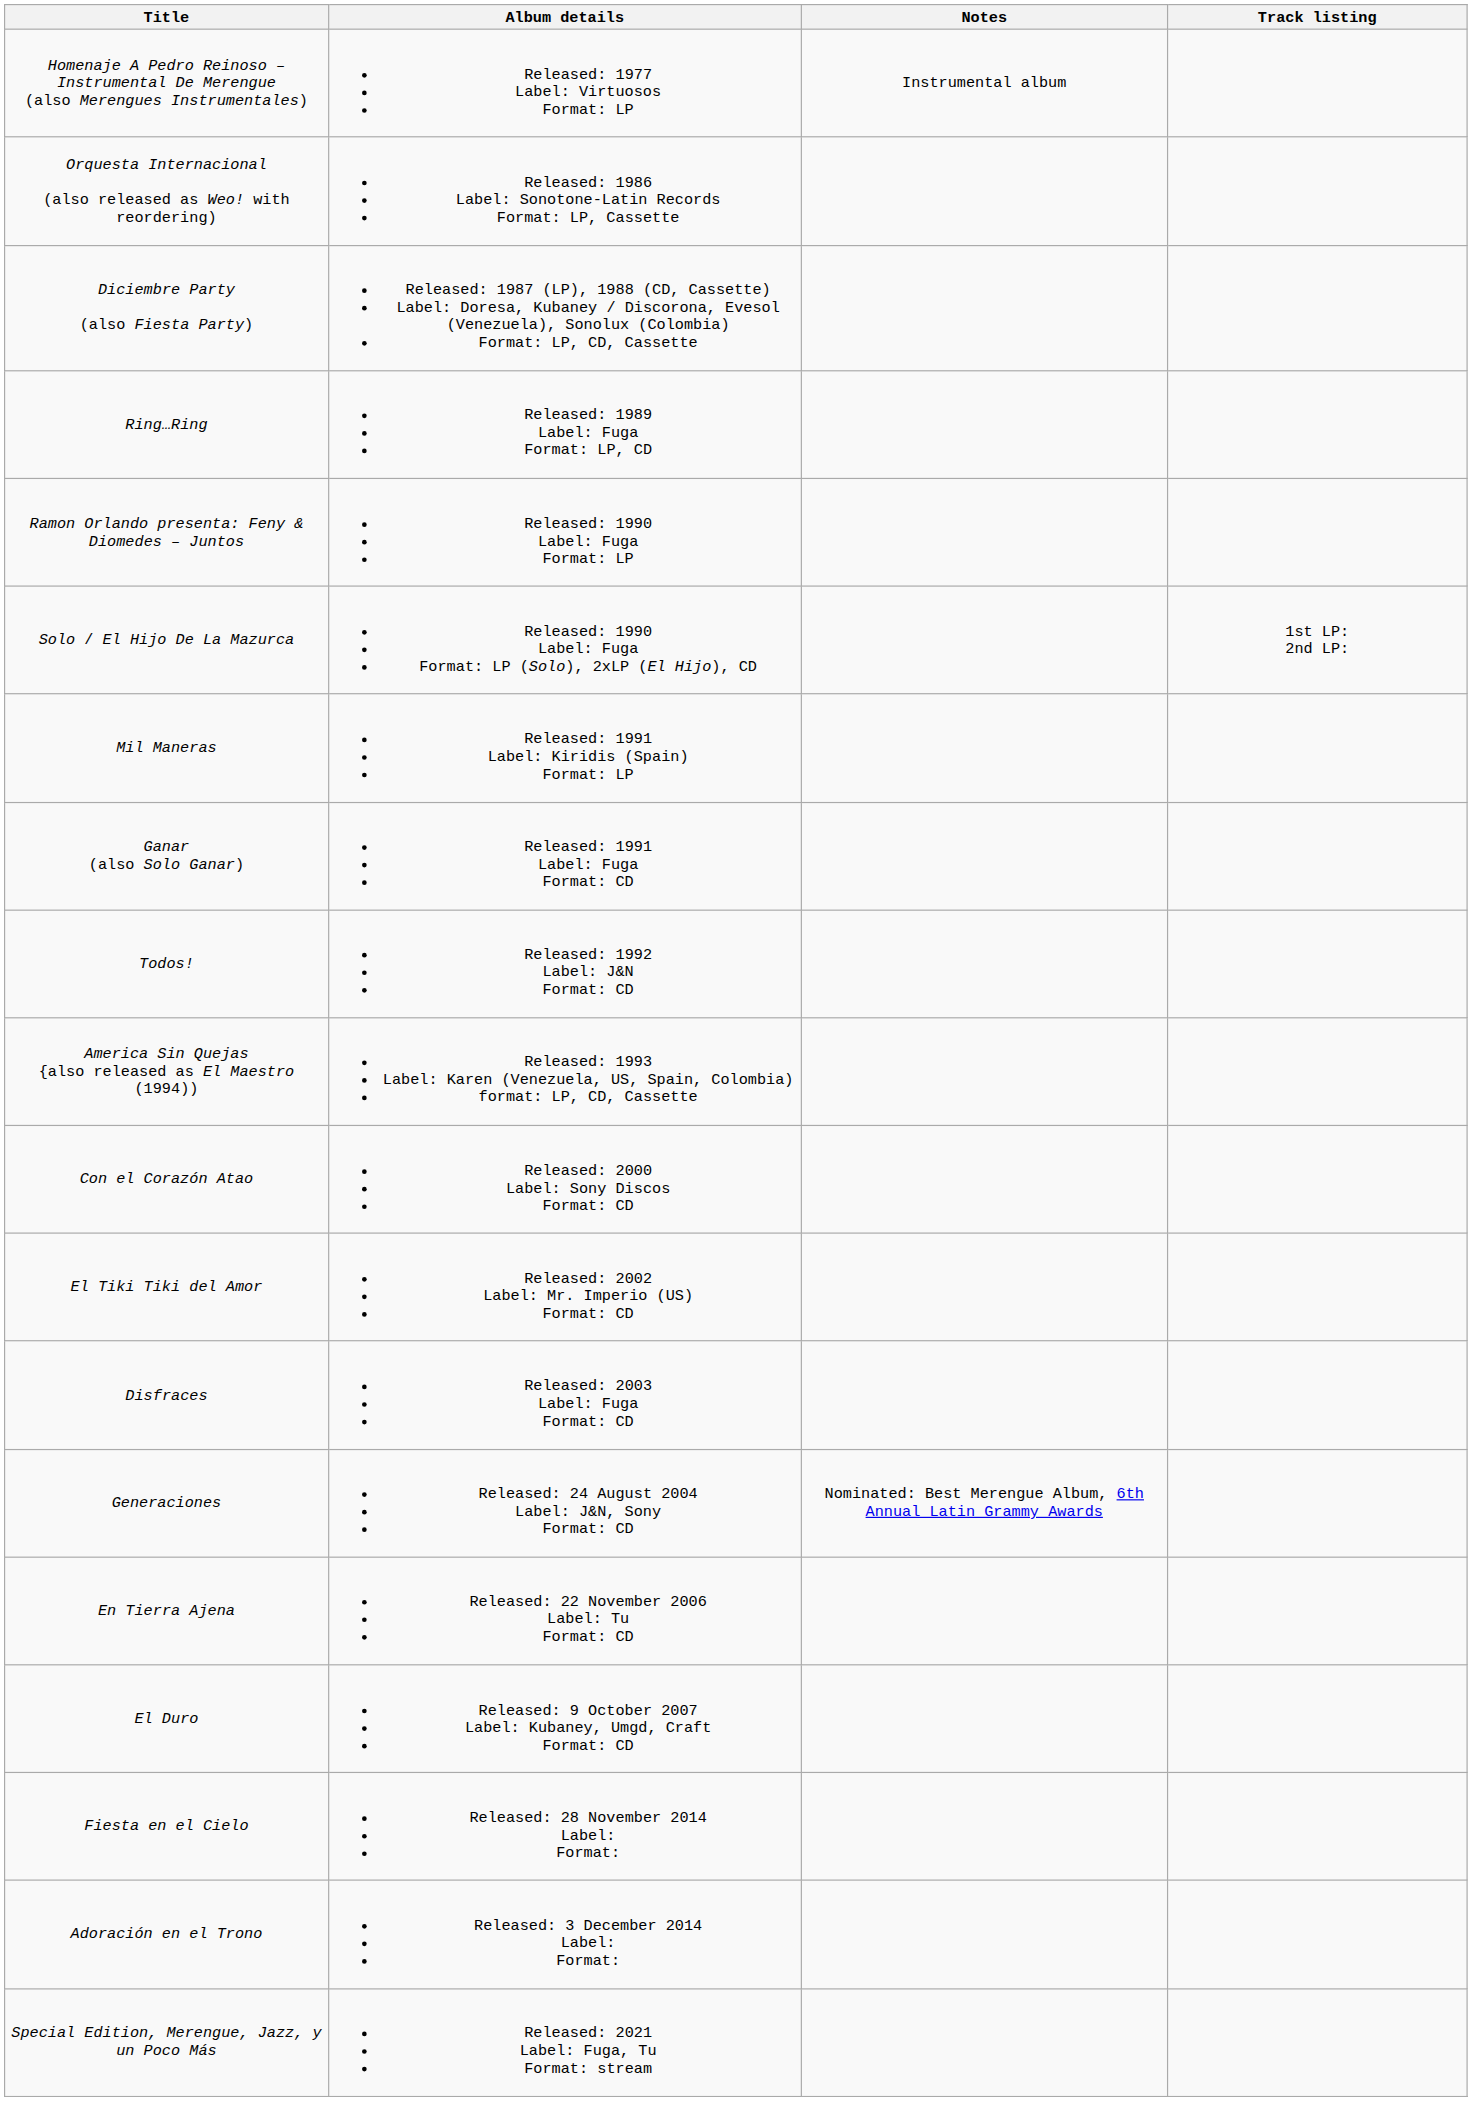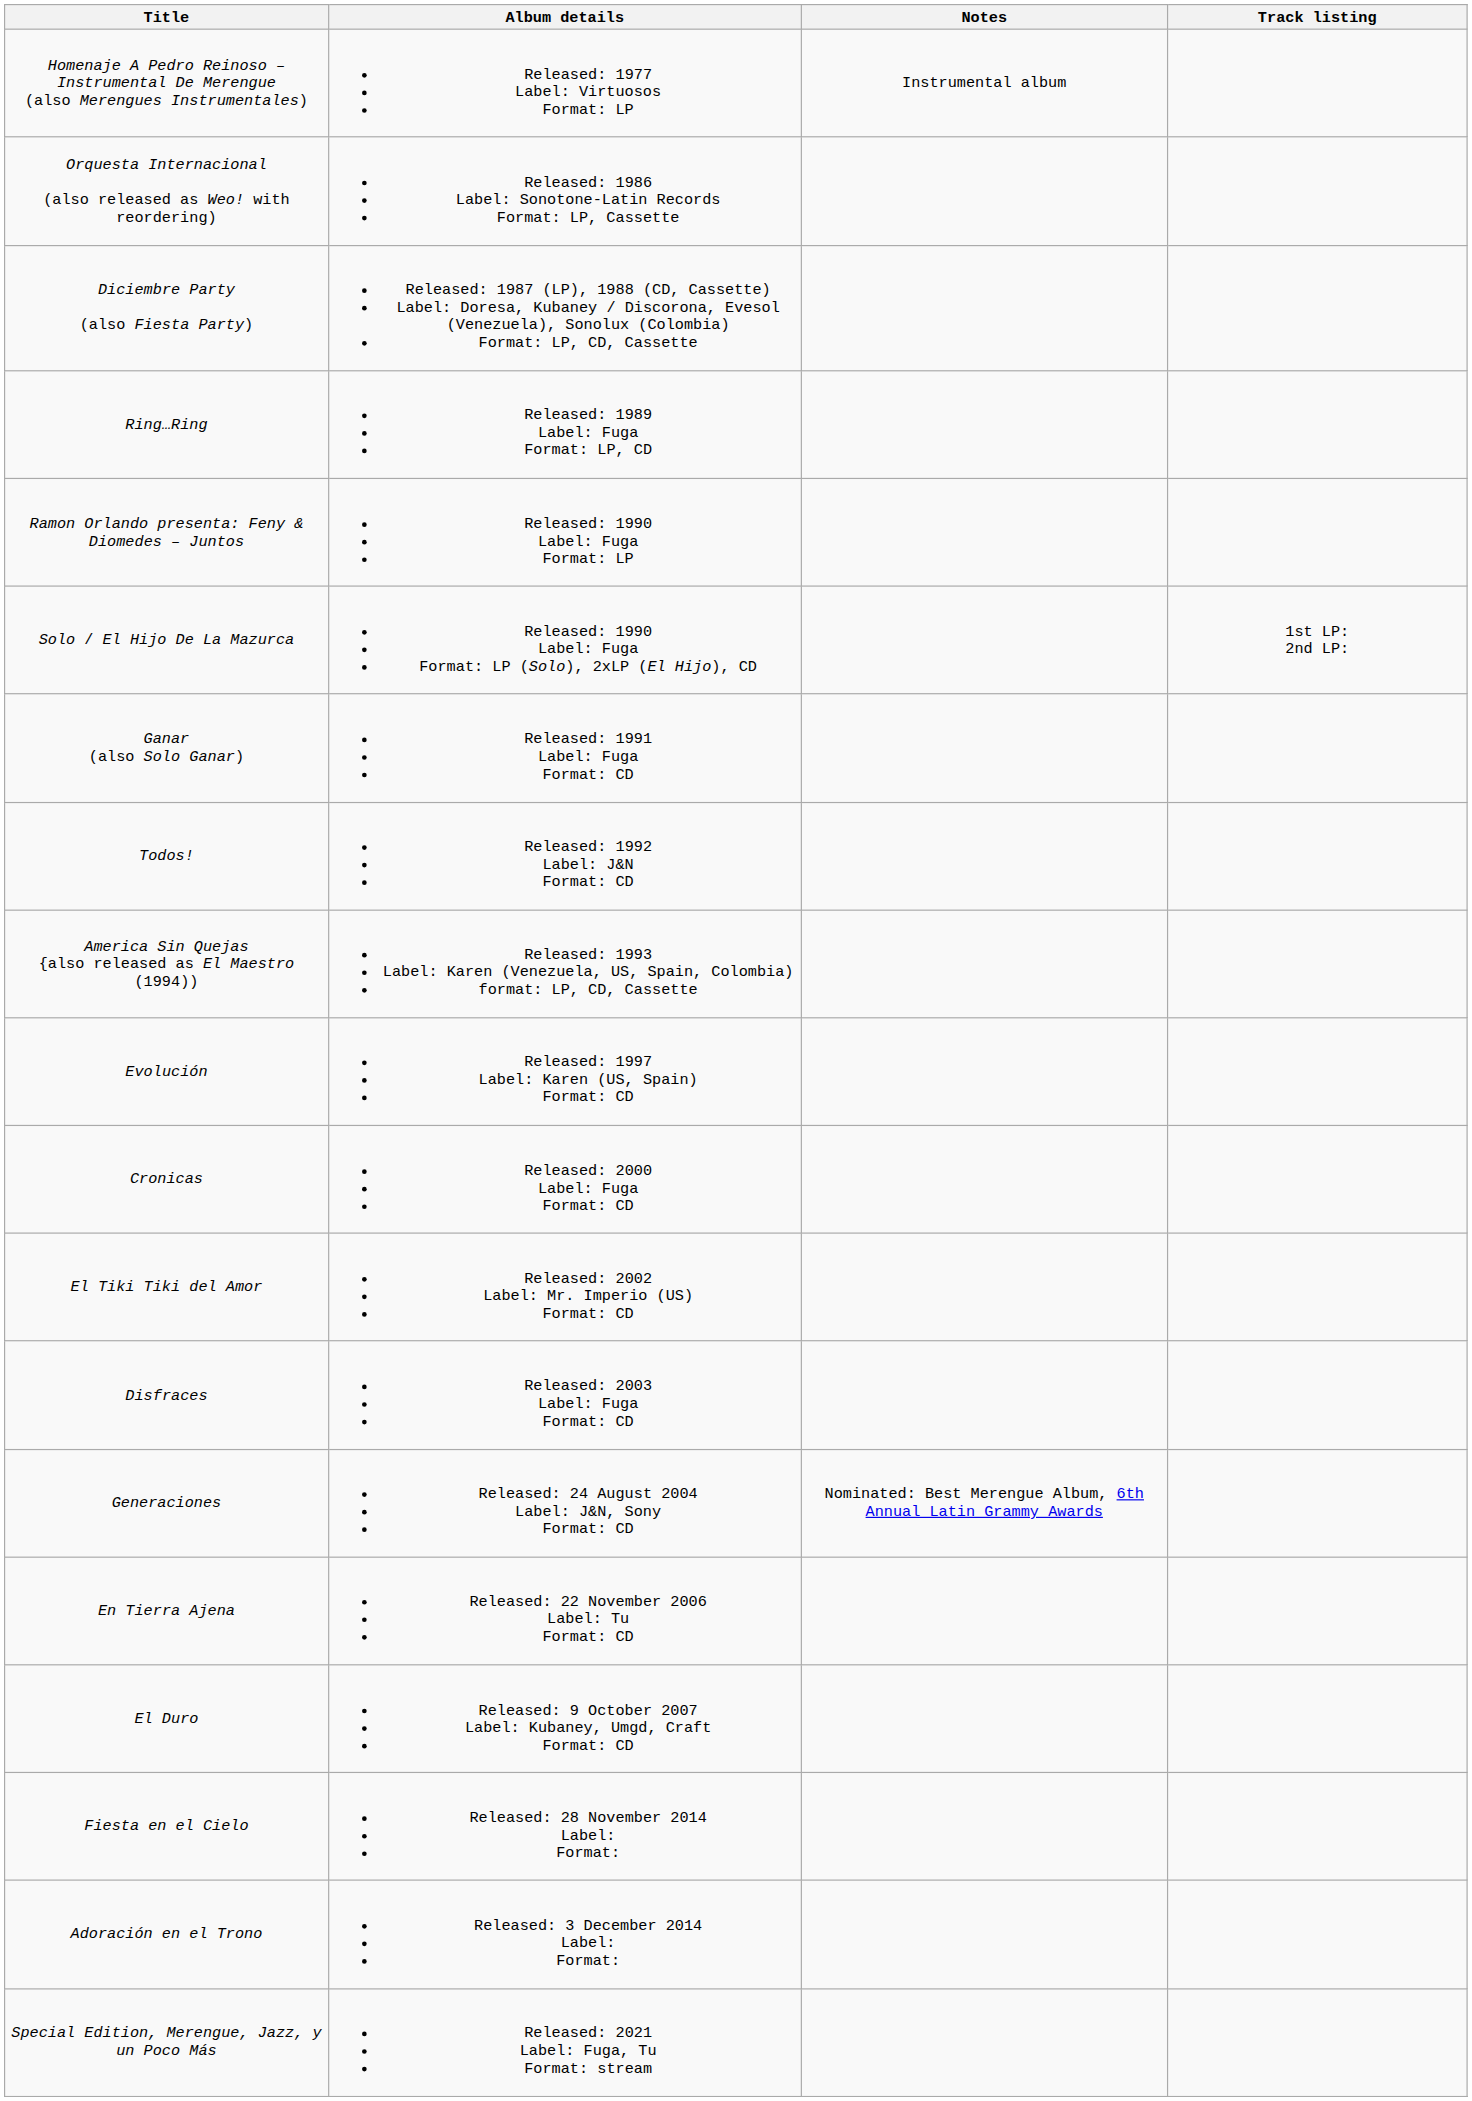- row: Mil Maneras | Released: 1991 Label: Kiridis (Spain) Format: LP
+ row: Evolución | Released: 1997 Label: Karen (US, Spain) Format: CD
+ row: Cronicas | Released: 2000 Label: Fuga Format: CD
- row: Con el Corazón Atao | Released: 2000 Label: Sony Discos Format: CD
